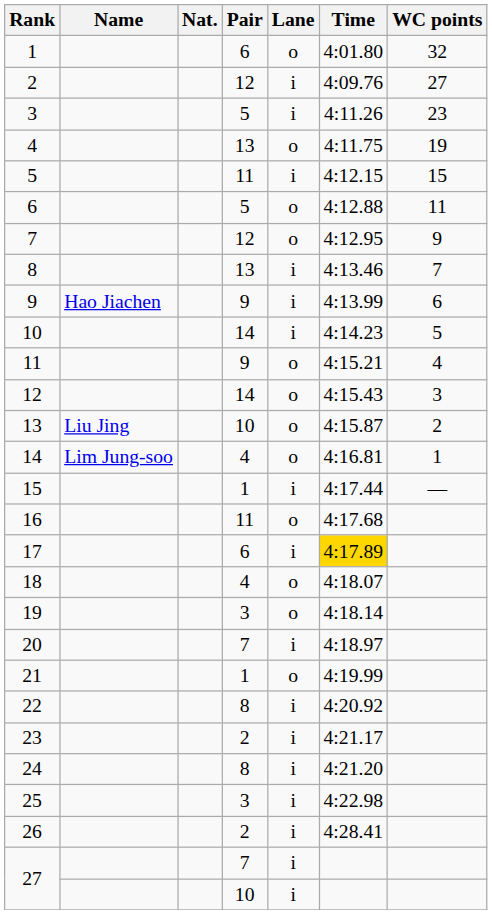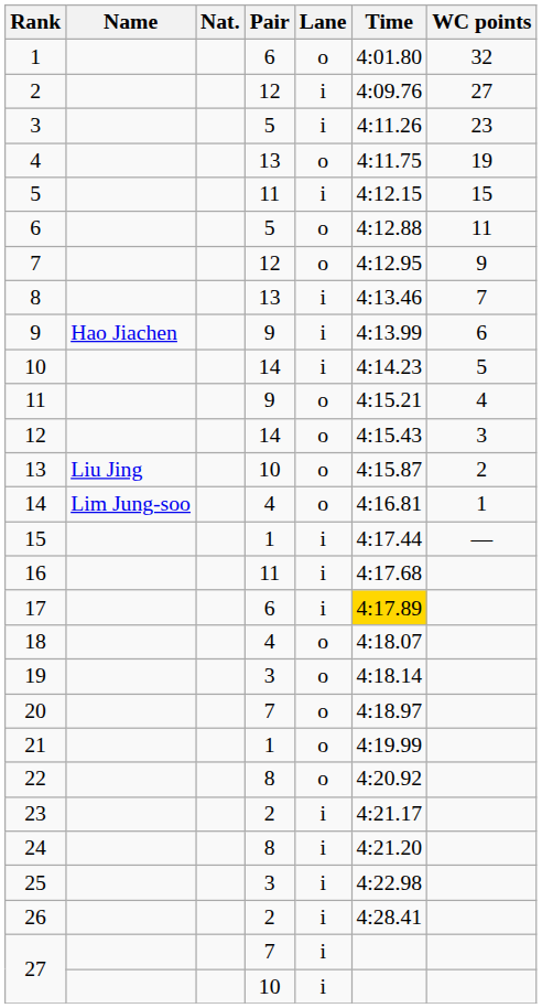16 | Lane: o -> i
20 | Lane: i -> o
22 | Lane: i -> o
